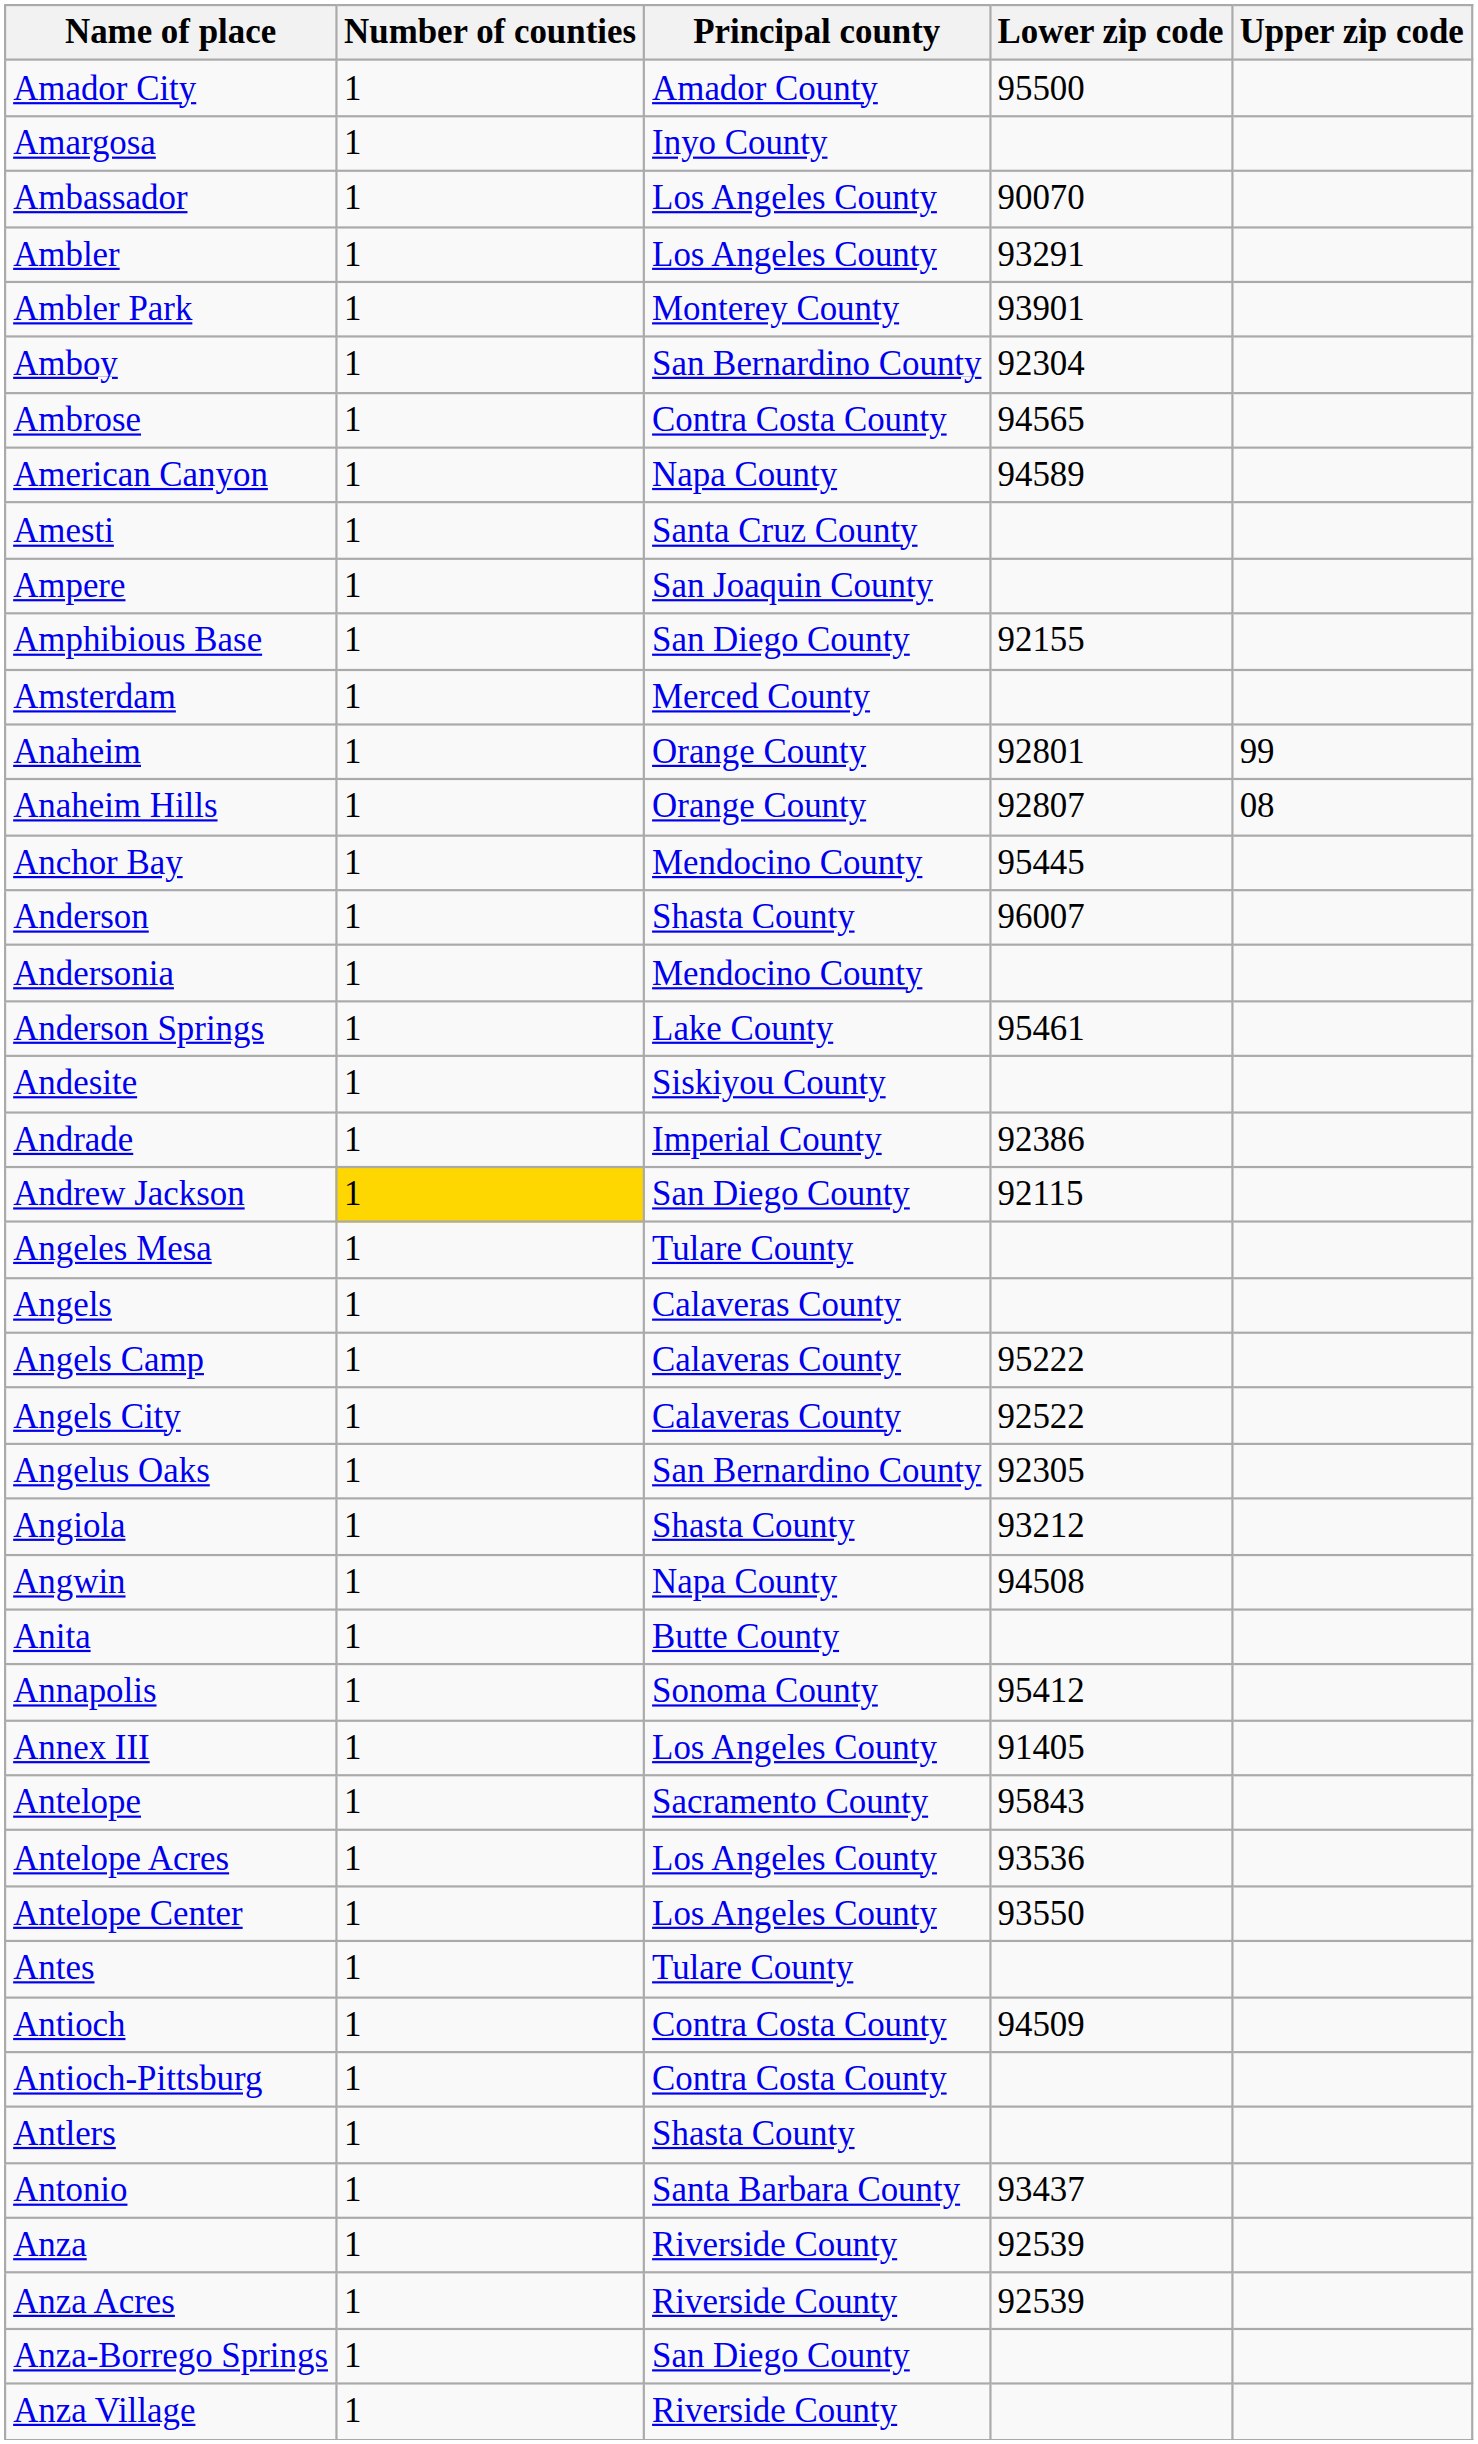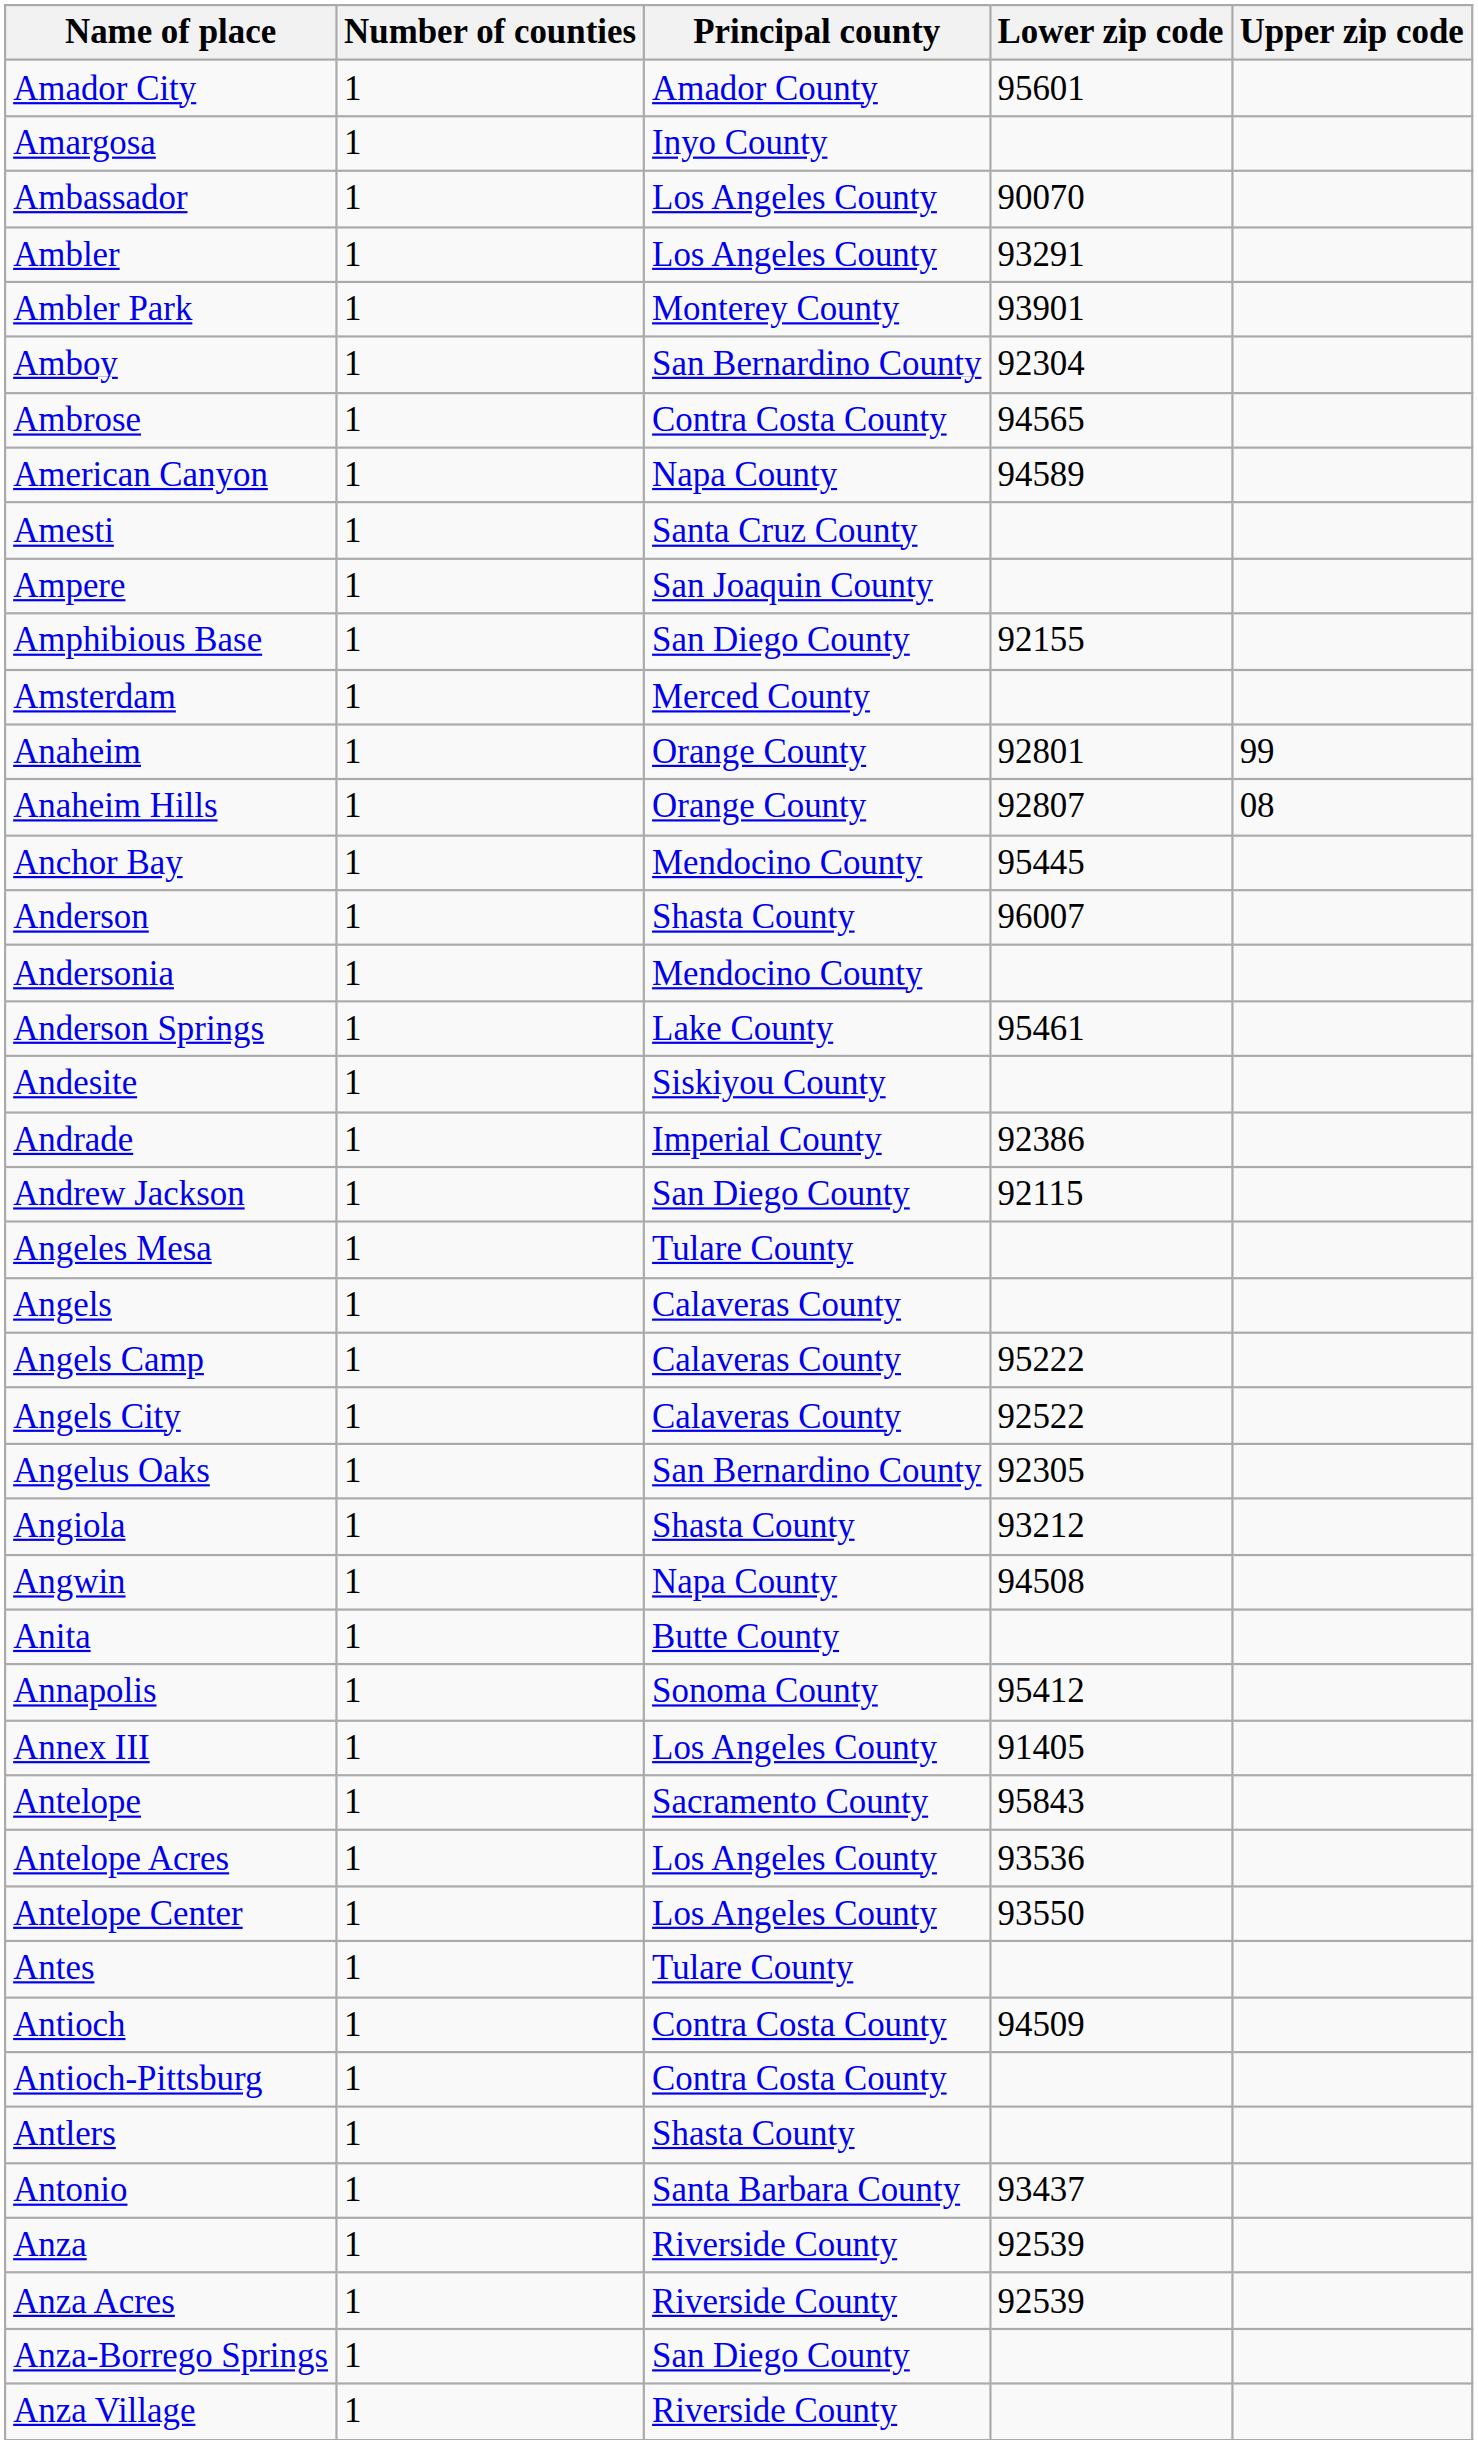Amador City | Lower zip code: 95500 -> 95601
Andrew Jackson | Number of counties: gold background -> no background
